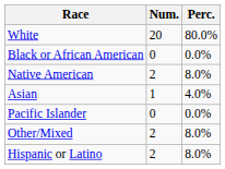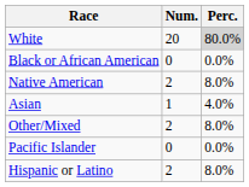White | Perc.: no background -> lightgrey background
rows swapped: Pacific Islander <-> Other/Mixed
